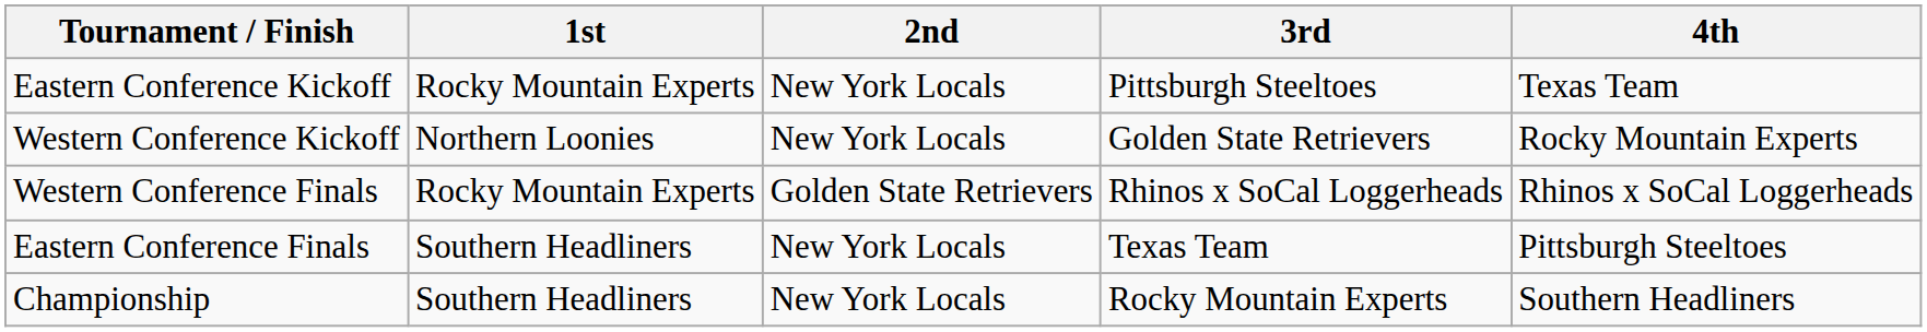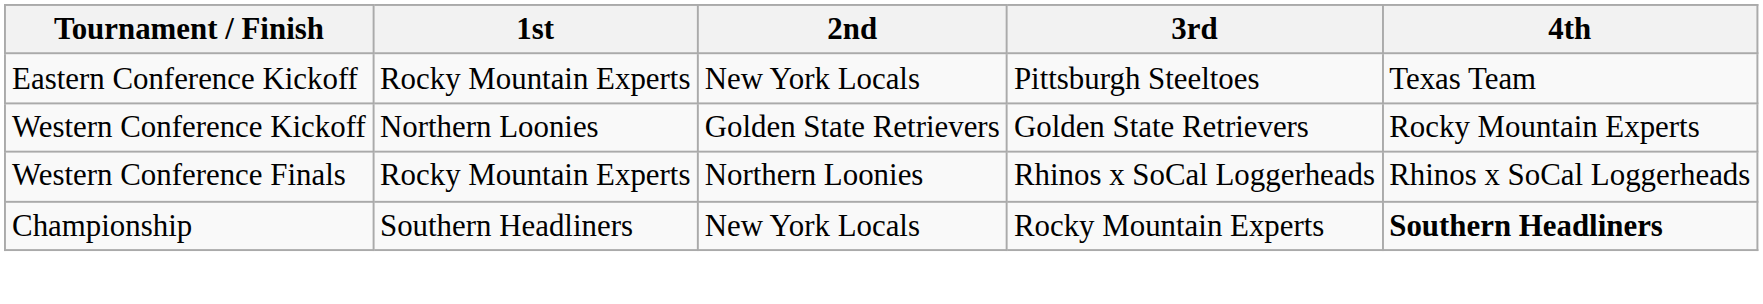Western Conference Kickoff | 2nd: New York Locals -> Golden State Retrievers
Western Conference Finals | 2nd: Golden State Retrievers -> Northern Loonies
- row: Eastern Conference Finals | Southern Headliners | New York Locals | Texas Team | Pittsburgh Steeltoes
Championship | 4th: normal -> bold
